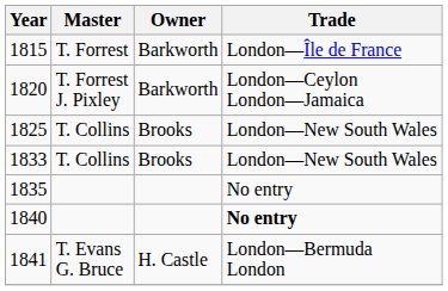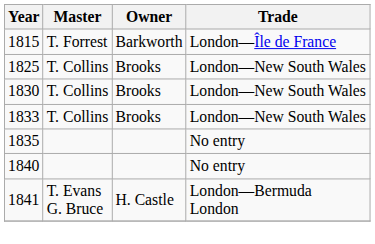- row: 1820 | T. Forrest J. Pixley | Barkworth | London—Ceylon London—Jamaica
+ row: 1830 | T. Collins | Brooks | London—New South Wales
1840 | Trade: bold -> normal
